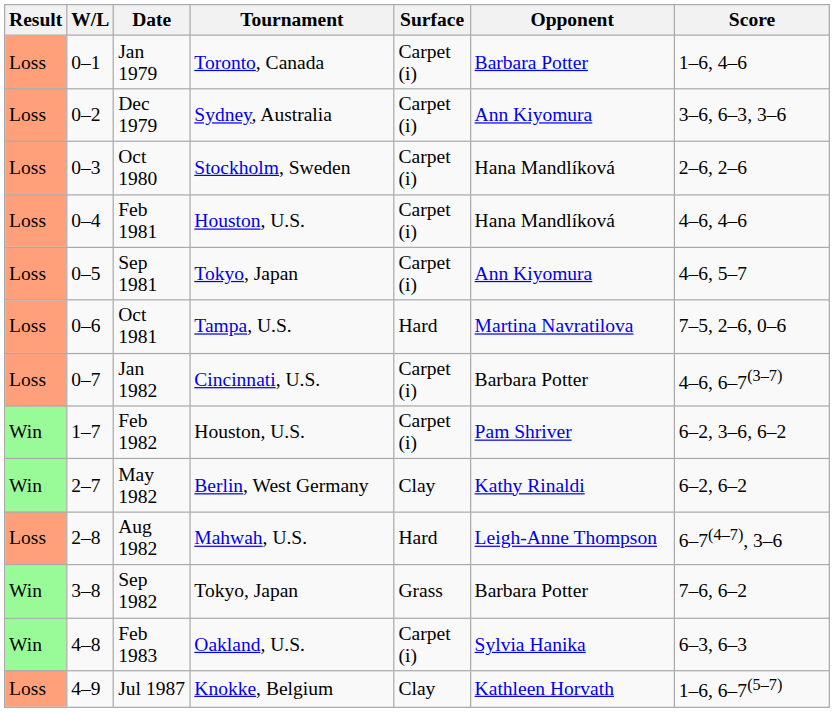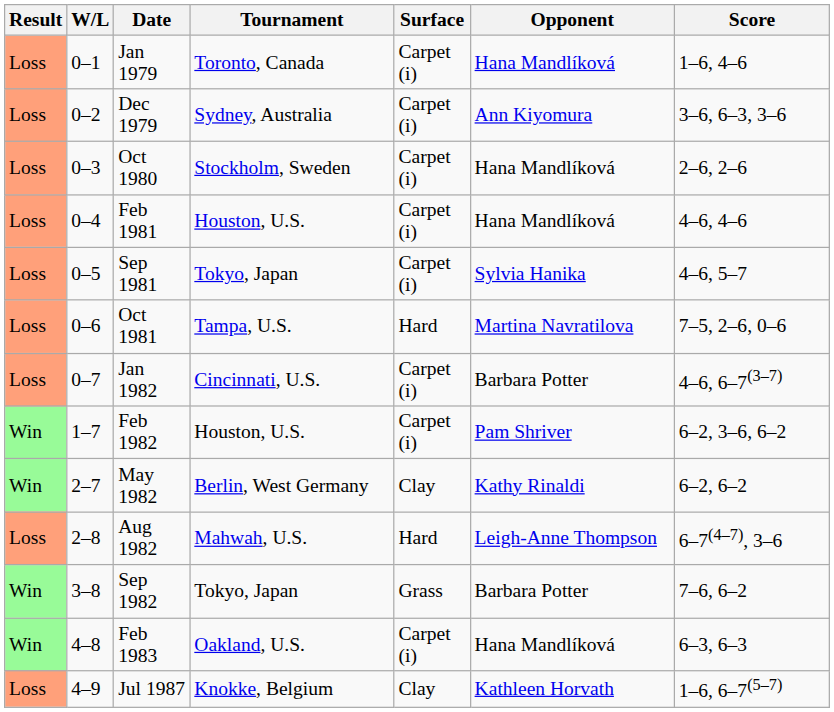Jan 1979 | Opponent: Barbara Potter -> Hana Mandlíková
Sep 1981 | Opponent: Ann Kiyomura -> Sylvia Hanika
Feb 1983 | Opponent: Sylvia Hanika -> Hana Mandlíková
